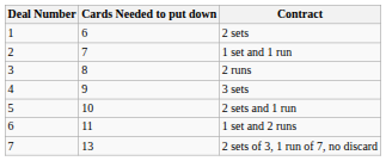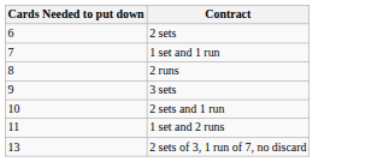- column: Deal Number | 1 | 2 | 3 | 4 | 5 | 6 | 7
